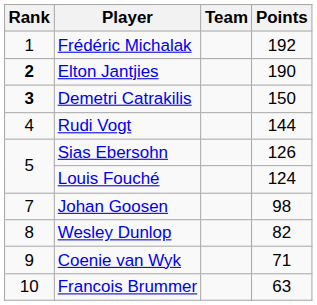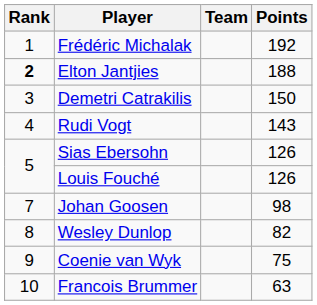Elton Jantjies | Points: 190 -> 188
Demetri Catrakilis | Rank: bold -> normal
Rudi Vogt | Points: 144 -> 143
Louis Fouché | Points: 124 -> 126
Coenie van Wyk | Points: 71 -> 75
